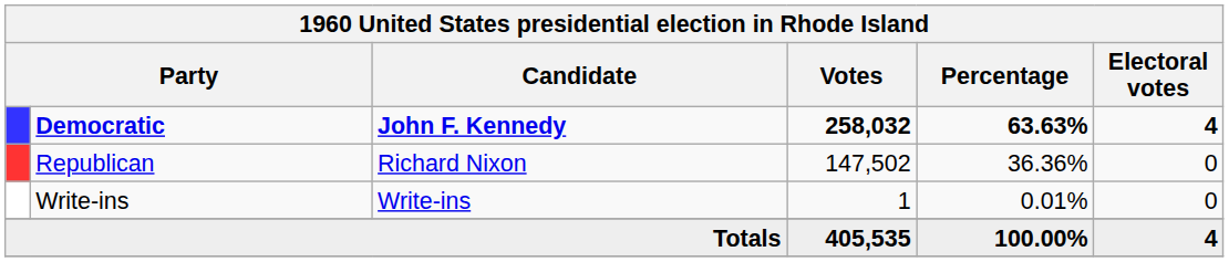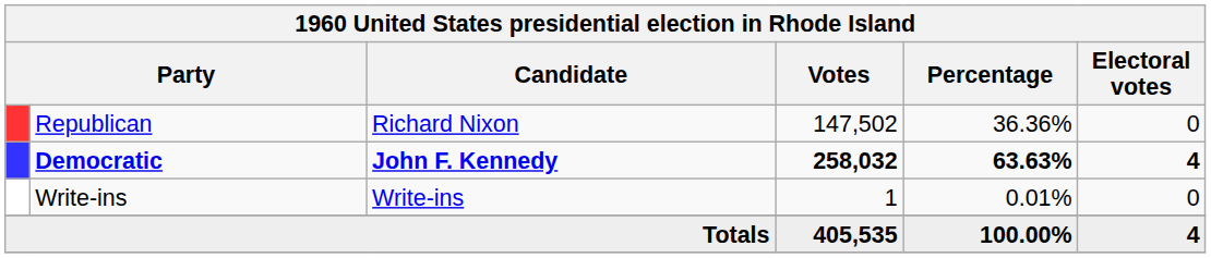rows swapped: Democratic <-> Republican
